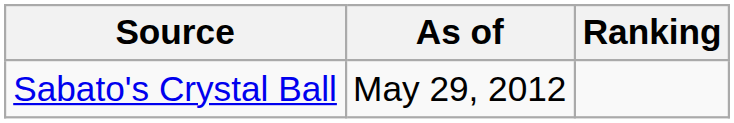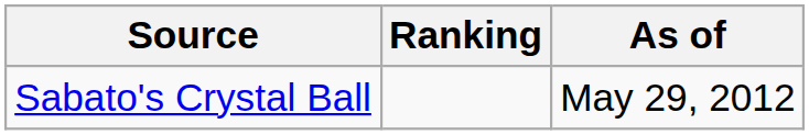columns swapped: Ranking <-> As of
